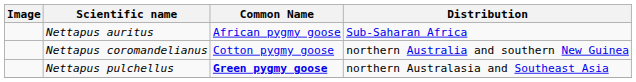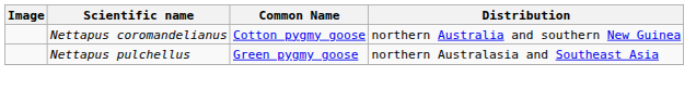- row: Nettapus auritus | African pygmy goose | Sub-Saharan Africa
Nettapus pulchellus | Common Name: bold -> normal
